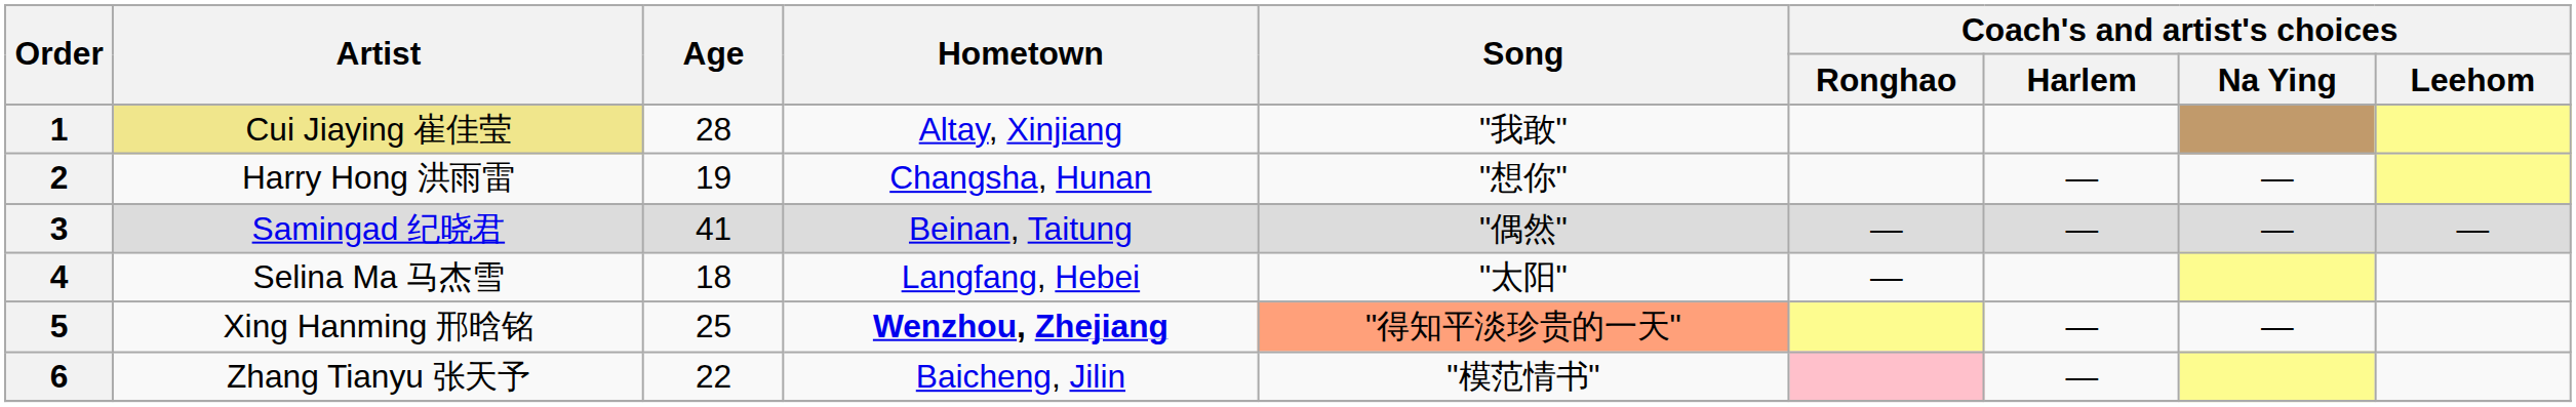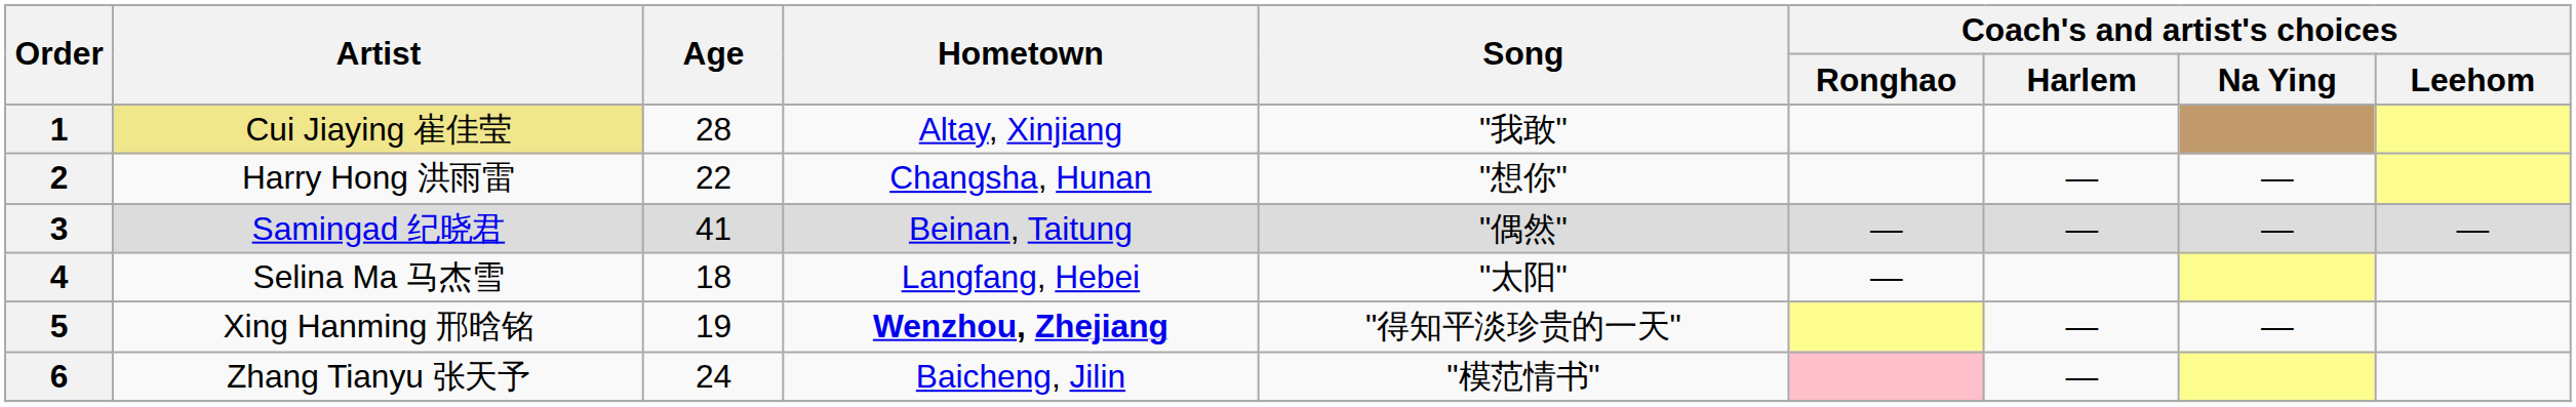2 | Age: 19 -> 22
5 | Age: 25 -> 19
5 | Song: lightsalmon background -> no background
6 | Age: 22 -> 24
